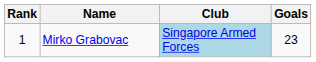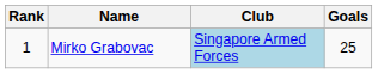Mirko Grabovac | Goals: 23 -> 25
